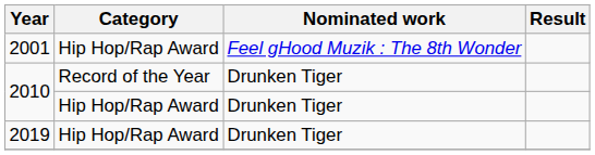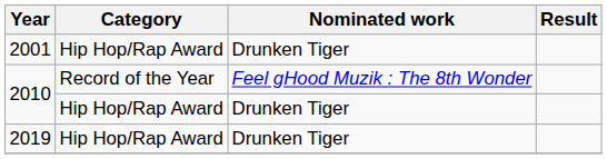2001 | Nominated work: Feel gHood Muzik : The 8th Wonder -> Drunken Tiger
2010 / Record of the Year | Nominated work: Drunken Tiger -> Feel gHood Muzik : The 8th Wonder
